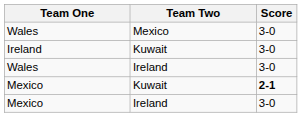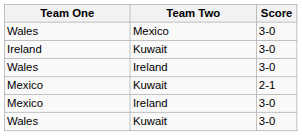Mexico / Kuwait | Score: bold -> normal
+ row: Wales | Kuwait | 3-0
